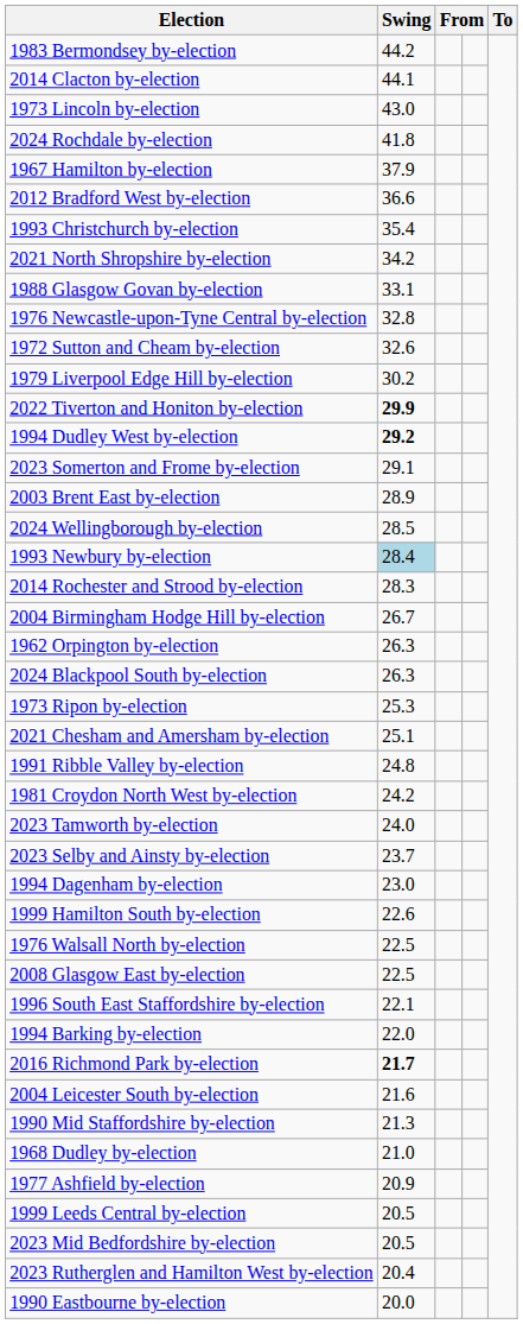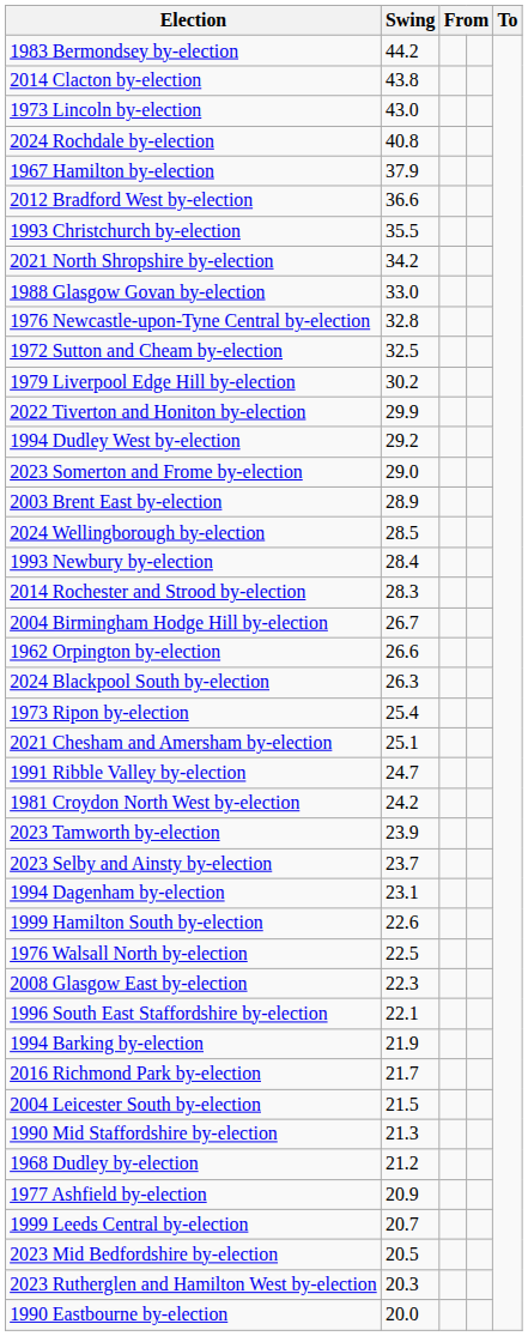2014 Clacton by-election | Swing: 44.1 -> 43.8
2024 Rochdale by-election | Swing: 41.8 -> 40.8
1993 Christchurch by-election | Swing: 35.4 -> 35.5
1988 Glasgow Govan by-election | Swing: 33.1 -> 33.0
1972 Sutton and Cheam by-election | Swing: 32.6 -> 32.5
2022 Tiverton and Honiton by-election | Swing: bold -> normal
1994 Dudley West by-election | Swing: bold -> normal
2023 Somerton and Frome by-election | Swing: 29.1 -> 29.0
1993 Newbury by-election | Swing: lightblue background -> no background
1962 Orpington by-election | Swing: 26.3 -> 26.6
1973 Ripon by-election | Swing: 25.3 -> 25.4
1991 Ribble Valley by-election | Swing: 24.8 -> 24.7
2023 Tamworth by-election | Swing: 24.0 -> 23.9
1994 Dagenham by-election | Swing: 23.0 -> 23.1
2008 Glasgow East by-election | Swing: 22.5 -> 22.3
1994 Barking by-election | Swing: 22.0 -> 21.9
2016 Richmond Park by-election | Swing: bold -> normal
2004 Leicester South by-election | Swing: 21.6 -> 21.5
1968 Dudley by-election | Swing: 21.0 -> 21.2
1999 Leeds Central by-election | Swing: 20.5 -> 20.7
2023 Rutherglen and Hamilton West by-election | Swing: 20.4 -> 20.3
